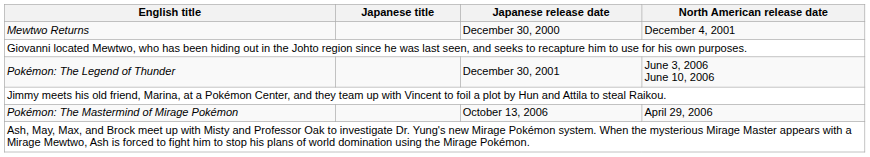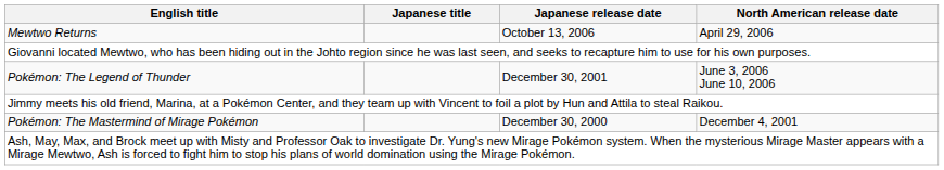Mewtwo Returns | Japanese release date: December 30, 2000 -> October 13, 2006
Mewtwo Returns | North American release date: December 4, 2001 -> April 29, 2006
Pokémon: The Mastermind of Mirage Pokémon | Japanese release date: October 13, 2006 -> December 30, 2000
Pokémon: The Mastermind of Mirage Pokémon | North American release date: April 29, 2006 -> December 4, 2001
